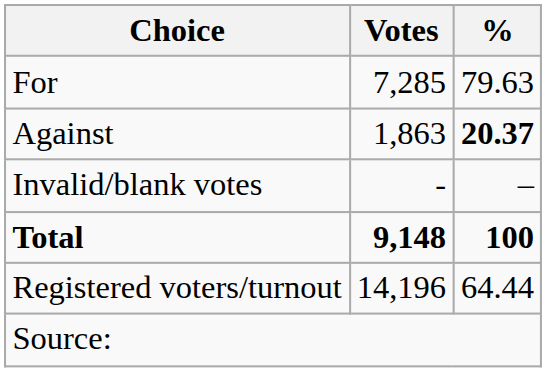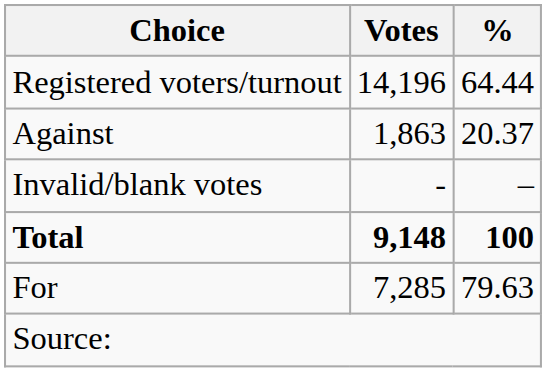rows swapped: For <-> Registered voters/turnout
Against | %: bold -> normal
